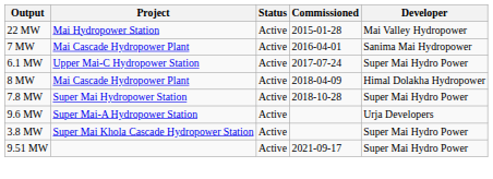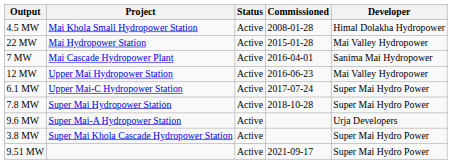+ row: 4.5 MW | Mai Khola Small Hydropower Station | Active | 2008-01-28 | Himal Dolakha Hydropower
+ row: 12 MW | Upper Mai Hydropower Station | Active | 2016-06-23 | Mai Valley Hydropower
- row: 8 MW | Mai Cascade Hydropower Plant | Active | 2018-04-09 | Himal Dolakha Hydropower
